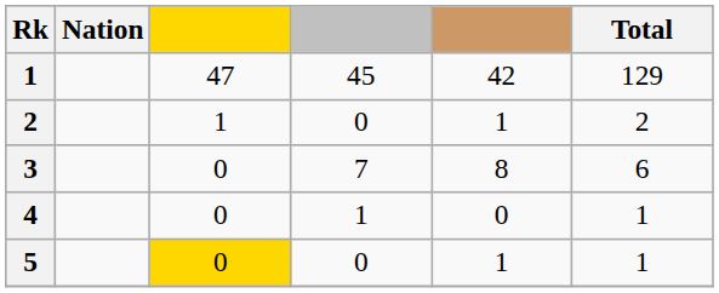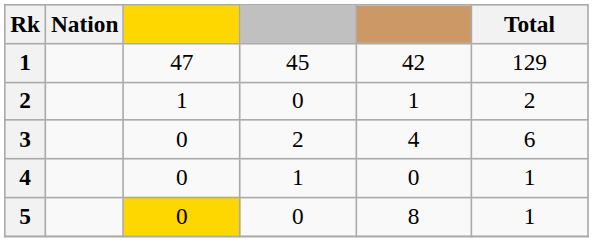3 | column 4: 7 -> 2
3 | column 5: 8 -> 4
5 | column 5: 1 -> 8
